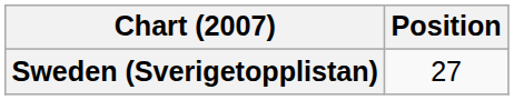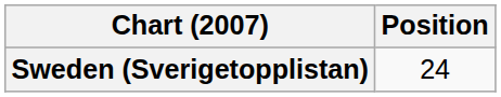Sweden (Sverigetopplistan) | Position: 27 -> 24
